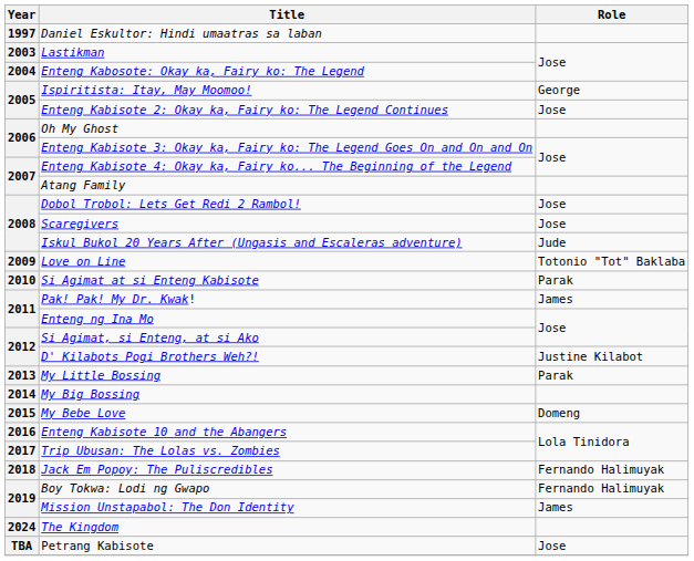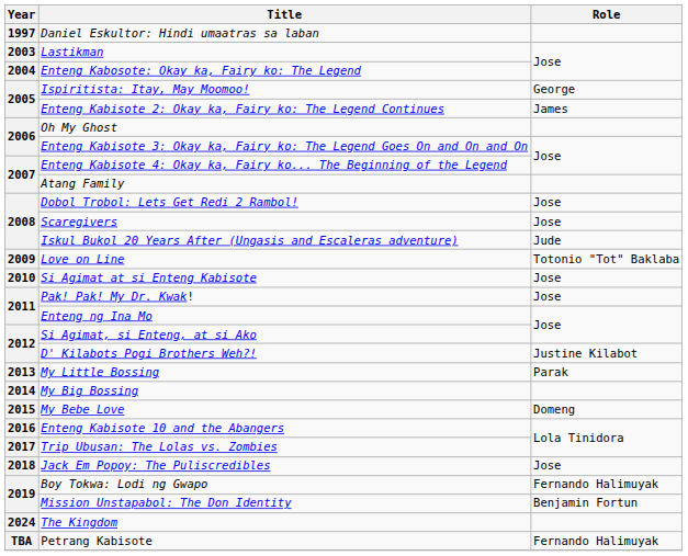Enteng Kabisote 2: Okay ka, Fairy ko: The Legend Continues | Role: Jose -> James
Si Agimat at si Enteng Kabisote | Role: Parak -> Jose
Pak! Pak! My Dr. Kwak! | Role: James -> Jose
Jack Em Popoy: The Puliscredibles | Role: Fernando Halimuyak -> Jose
Mission Unstapabol: The Don Identity | Role: James -> Benjamin Fortun
Petrang Kabisote | Role: Jose -> Fernando Halimuyak
